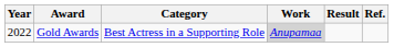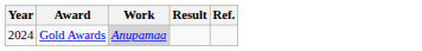- column: Category | Best Actress in a Supporting Role
Gold Awards | Year: 2022 -> 2024
